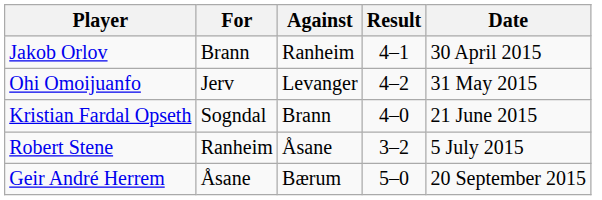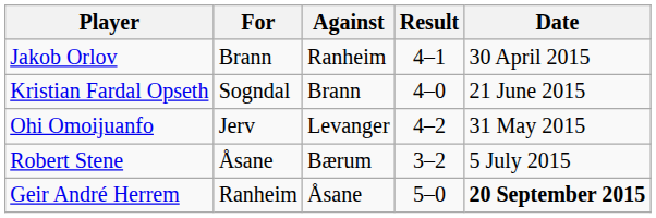rows swapped: Ohi Omoijuanfo <-> Kristian Fardal Opseth
Robert Stene | For: Ranheim -> Åsane
Robert Stene | Against: Åsane -> Bærum
Geir André Herrem | For: Åsane -> Ranheim
Geir André Herrem | Against: Bærum -> Åsane
Geir André Herrem | Date: normal -> bold
